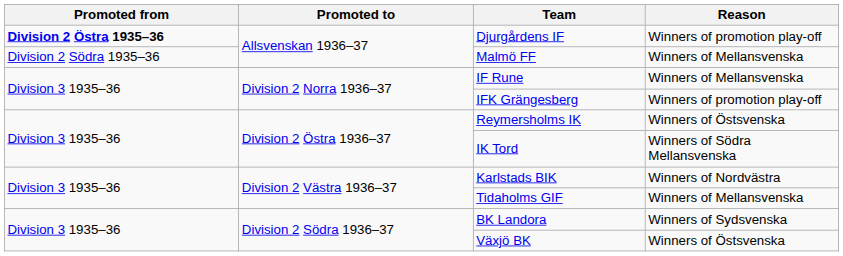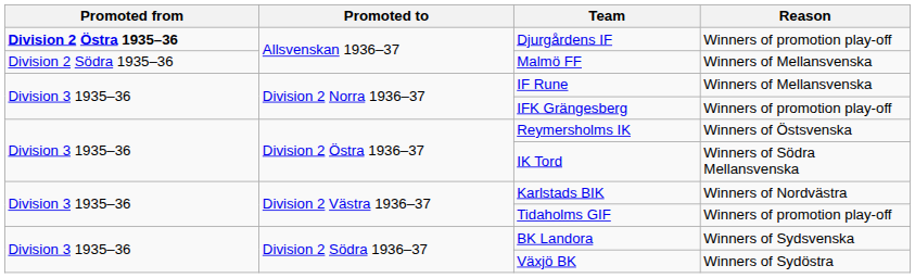Tidaholms GIF | Reason: Winners of Mellansvenska -> Winners of promotion play-off
Växjö BK | Reason: Winners of Östsvenska -> Winners of Sydöstra
